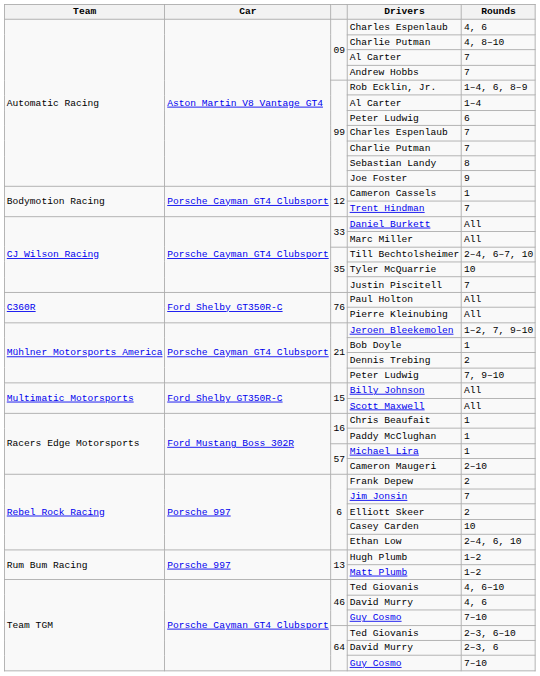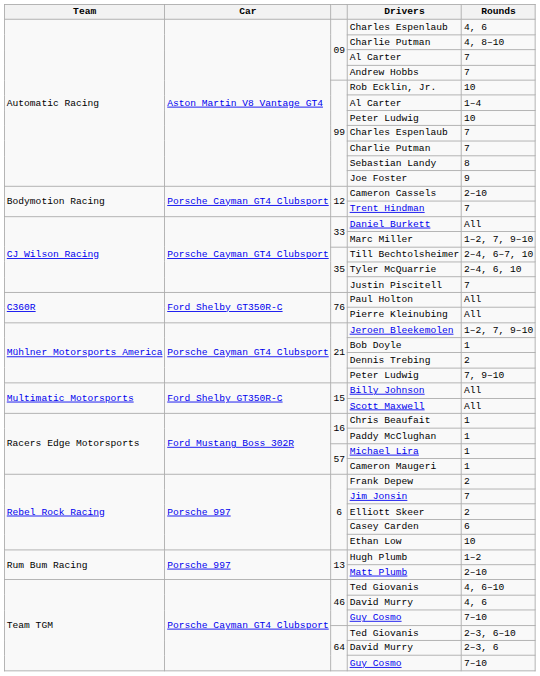Rob Ecklin, Jr. | Rounds: 1–4, 6, 8–9 -> 10
99 / Peter Ludwig | Rounds: 6 -> 10
Cameron Cassels | Rounds: 1 -> 2–10
Marc Miller | Rounds: All -> 1–2, 7, 9–10
Tyler McQuarrie | Rounds: 10 -> 2–4, 6, 10
Cameron Maugeri | Rounds: 2–10 -> 1
Casey Carden | Rounds: 10 -> 6
Ethan Low | Rounds: 2–4, 6, 10 -> 10
Matt Plumb | Rounds: 1–2 -> 2–10
